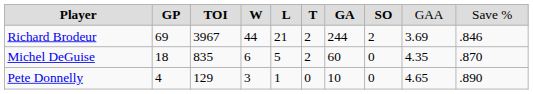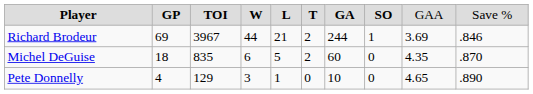Richard Brodeur | column 8: 2 -> 1
